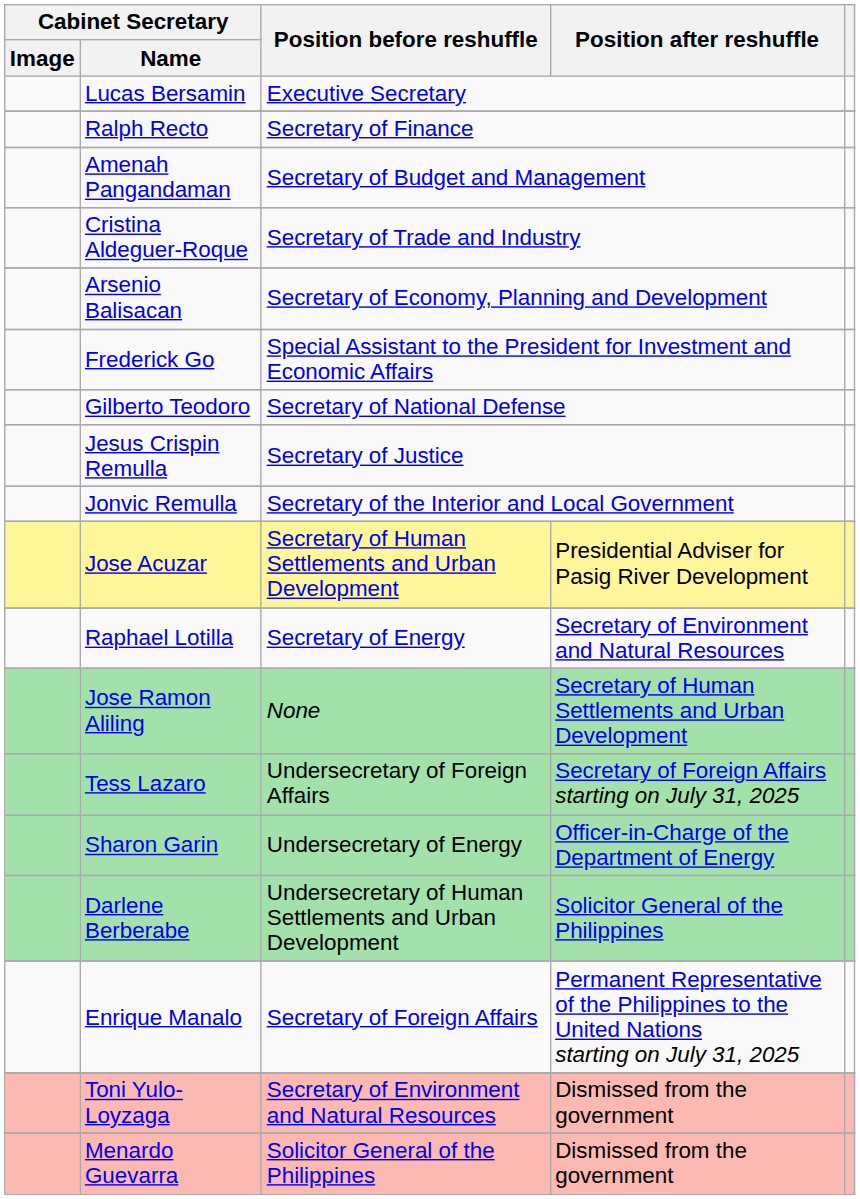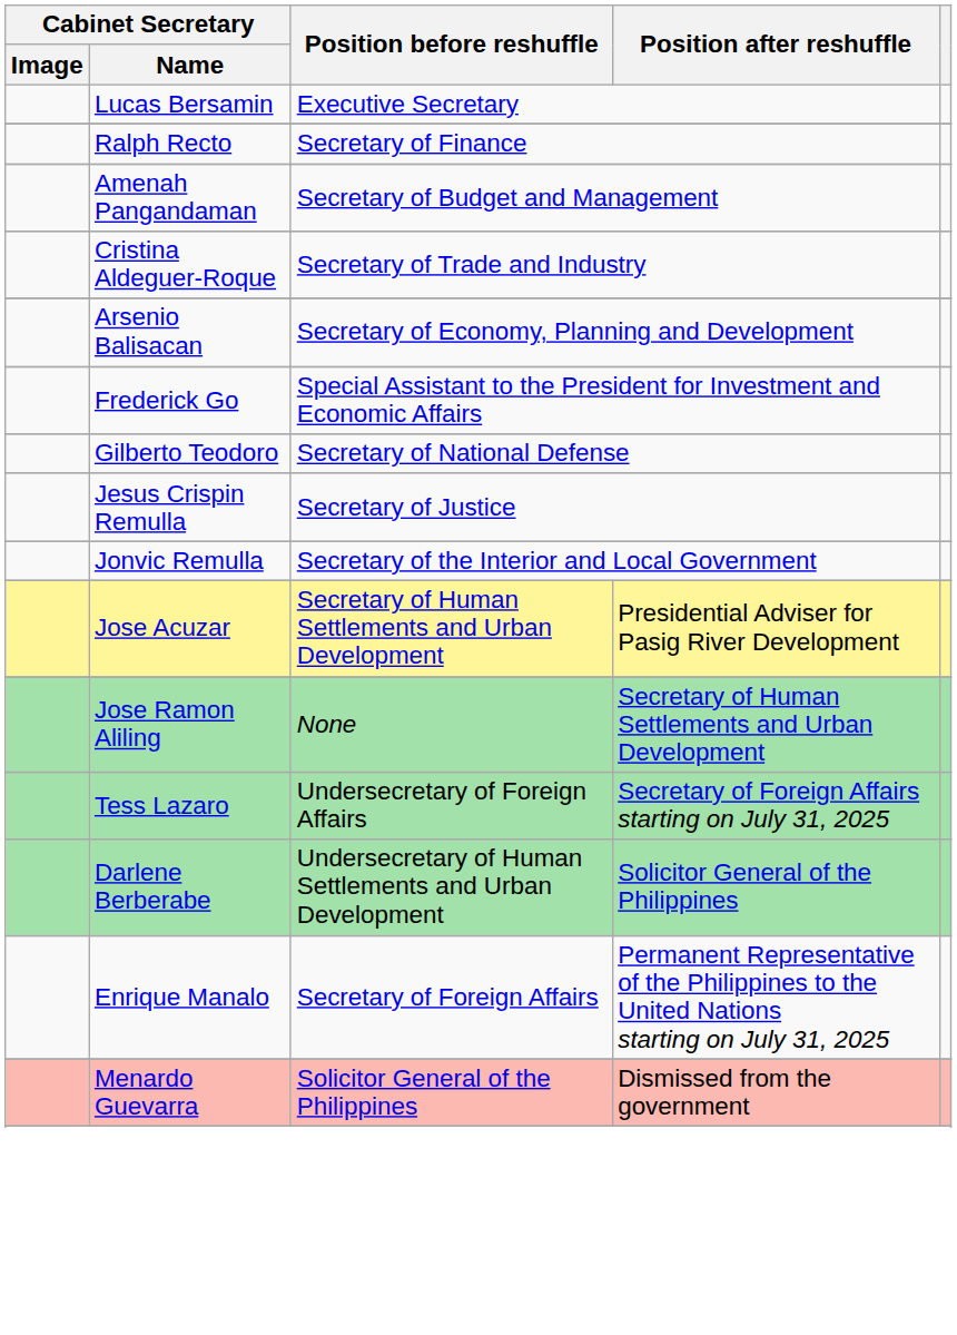- row: Raphael Lotilla | Secretary of Energy | Secretary of Environment and Natural Resources
- row: Sharon Garin | Undersecretary of Energy | Officer-in-Charge of the Department of Energy
- row: Toni Yulo-Loyzaga | Secretary of Environment and Natural Resources | Dismissed from the government
